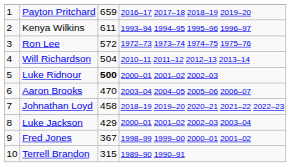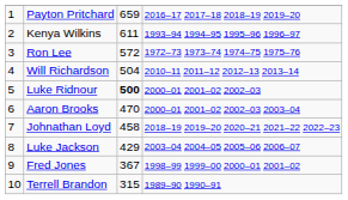Aaron Brooks | column 4: 2003–04 2004–05 2005–06 2006–07 -> 2000–01 2001–02 2002–03 2003–04
Luke Jackson | column 4: 2000–01 2001–02 2002–03 2003–04 -> 2003–04 2004–05 2005–06 2006–07
